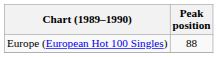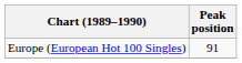Europe (European Hot 100 Singles) | Peak position: 88 -> 91
